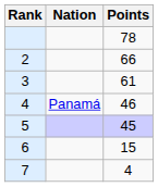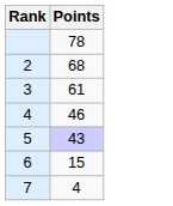- column: Nation | Panamá
2 | Points: 66 -> 68
5 | Points: 45 -> 43
